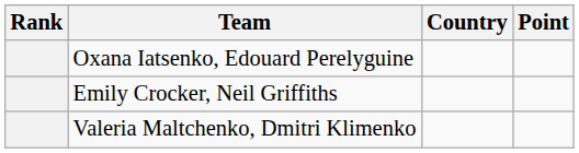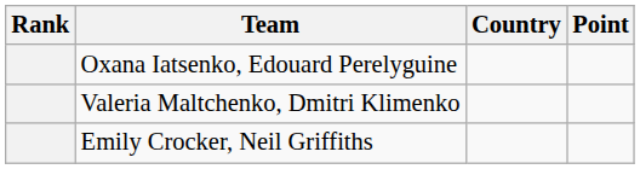rows swapped: Valeria Maltchenko, Dmitri Klimenko <-> Emily Crocker, Neil Griffiths
